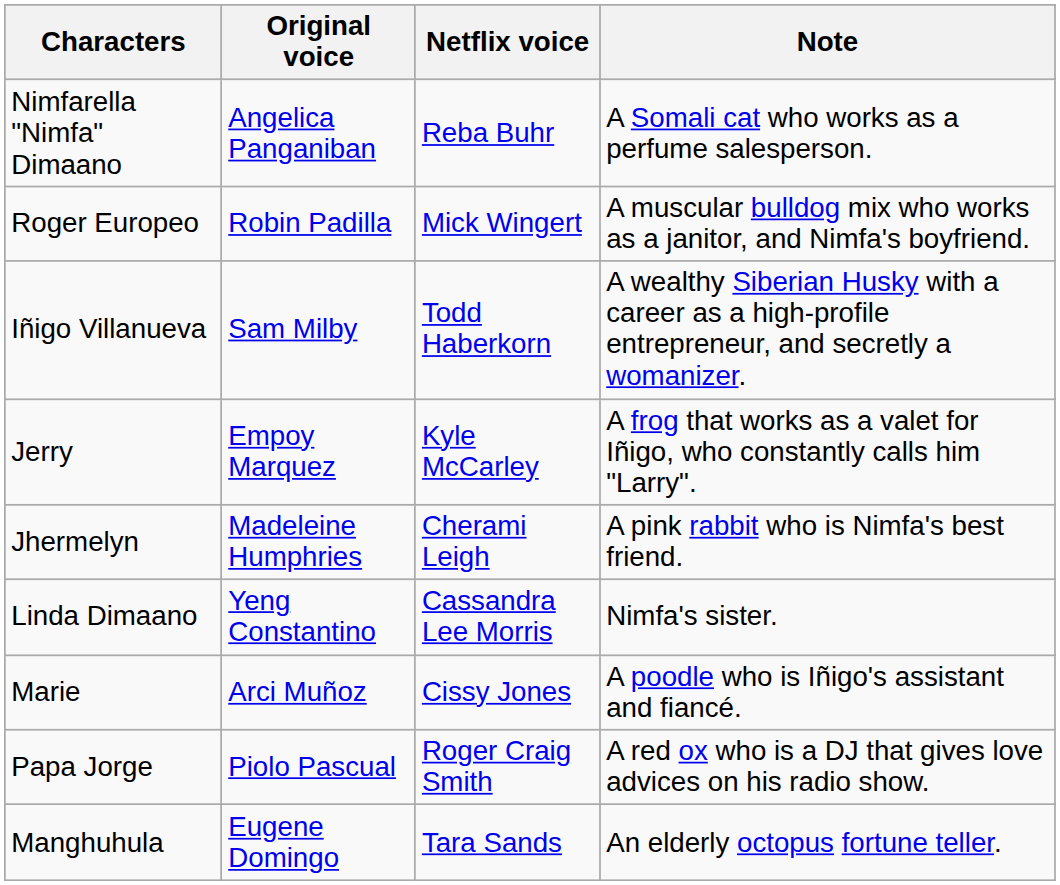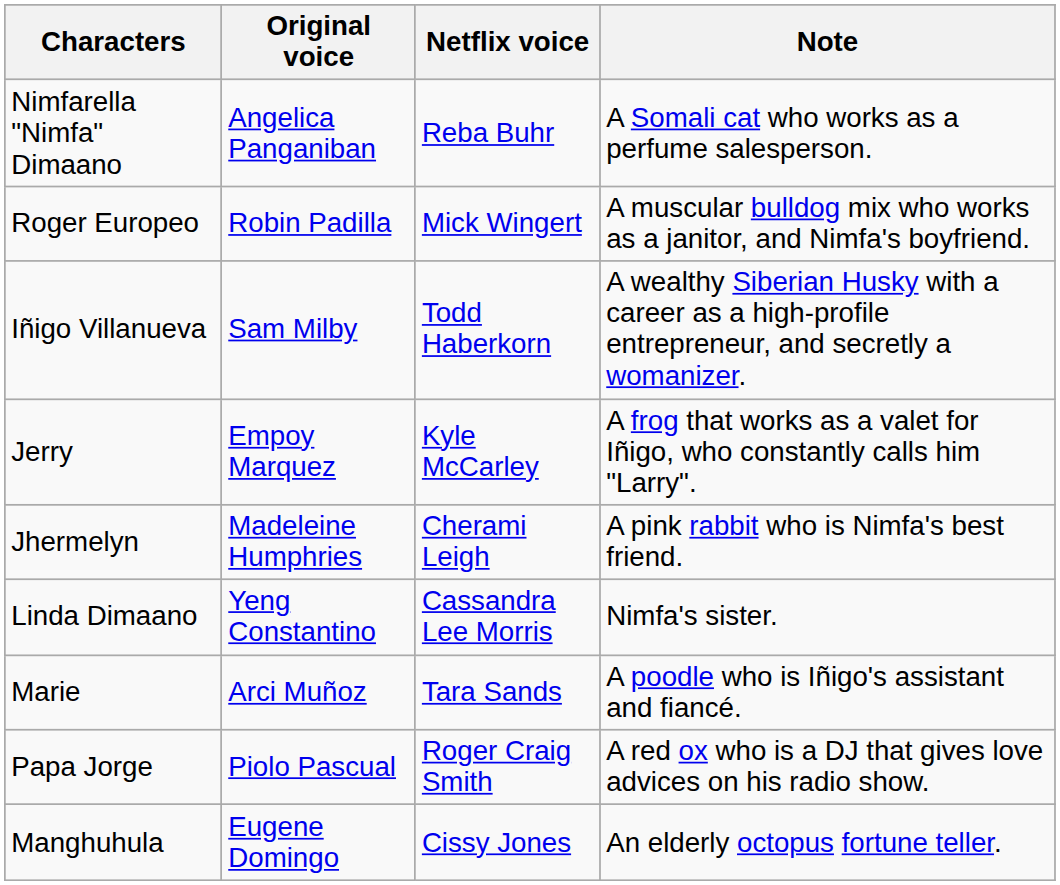Marie | Netflix voice: Cissy Jones -> Tara Sands
Manghuhula | Netflix voice: Tara Sands -> Cissy Jones
